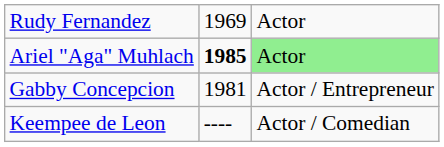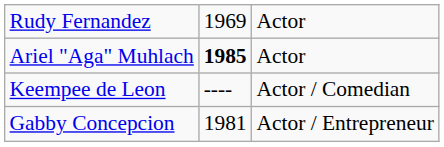Ariel "Aga" Muhlach | column 3: lightgreen background -> no background
rows swapped: Keempee de Leon <-> Gabby Concepcion
